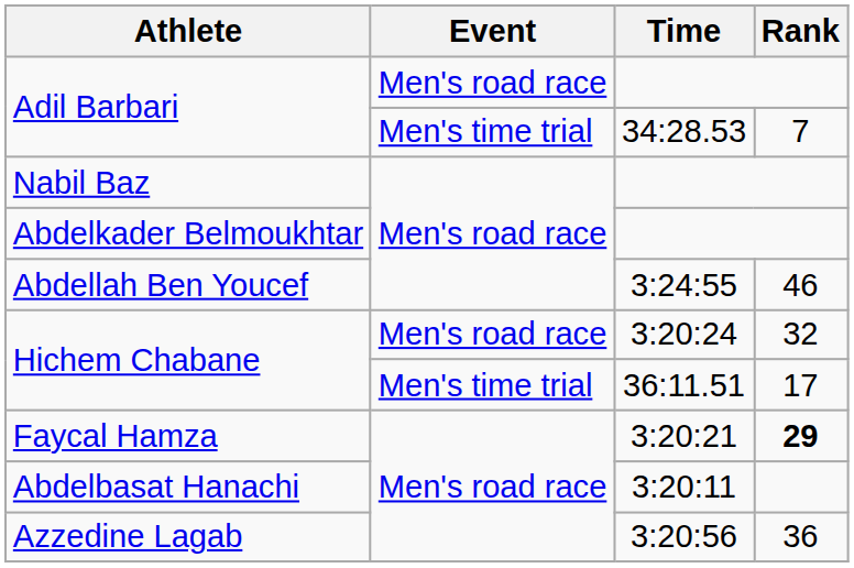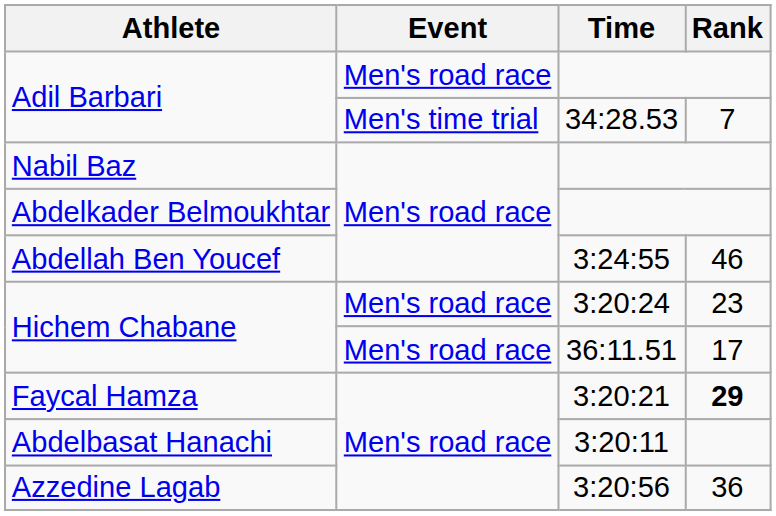Hichem Chabane / 3:20:24 | Rank: 32 -> 23
Hichem Chabane / 36:11.51 | Event: Men's time trial -> Men's road race
